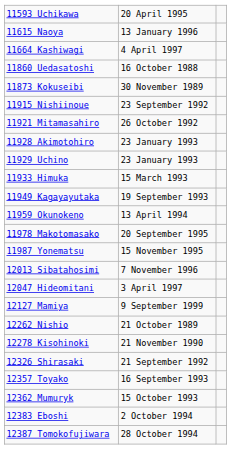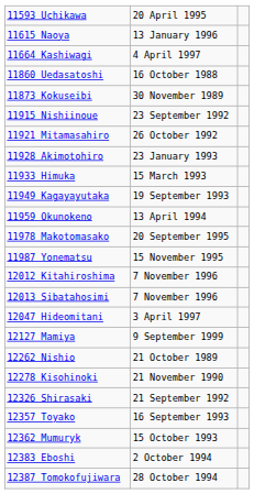- row: 11929 Uchino | 23 January 1993
+ row: 12012 Kitahiroshima | 7 November 1996
